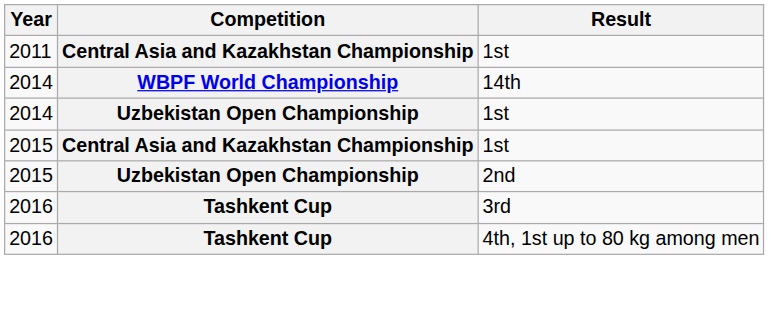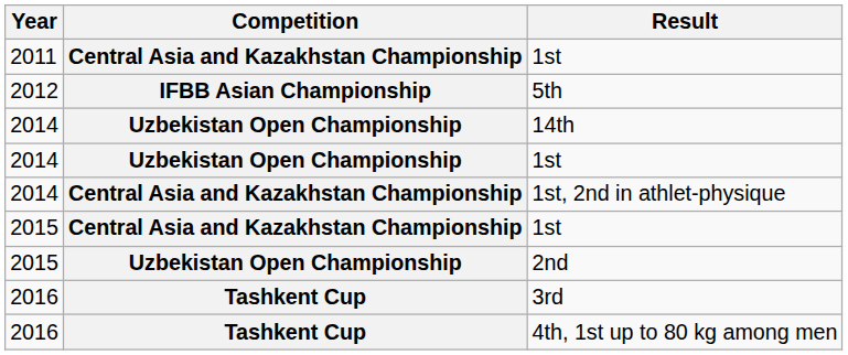+ row: 2012 | IFBB Asian Championship | 5th
14th | Competition: WBPF World Championship -> Uzbekistan Open Championship
+ row: 2014 | Central Asia and Kazakhstan Championship | 1st, 2nd in athlet-physique
